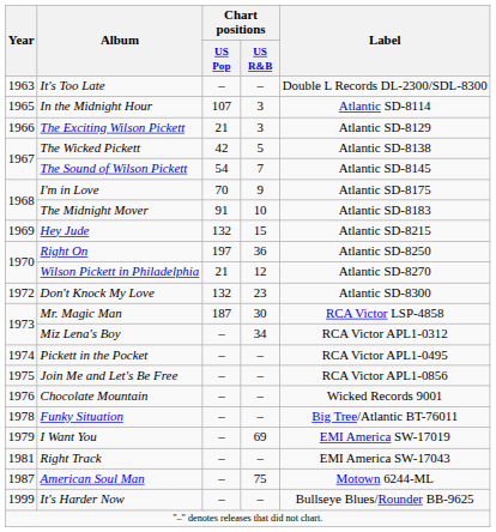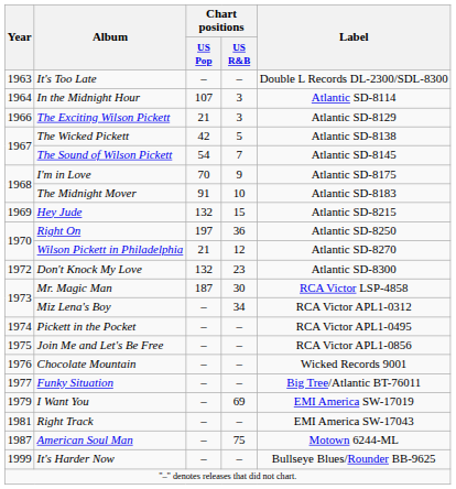In the Midnight Hour | Year: 1965 -> 1964
Funky Situation | Year: 1978 -> 1977
